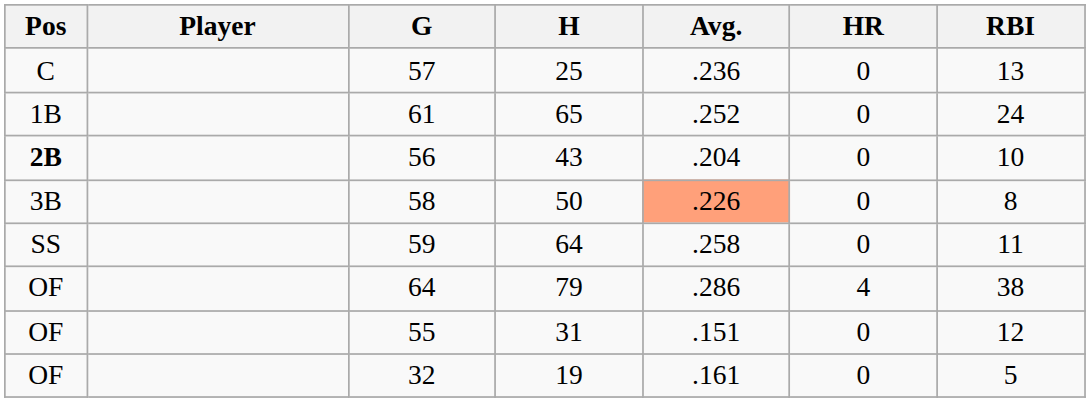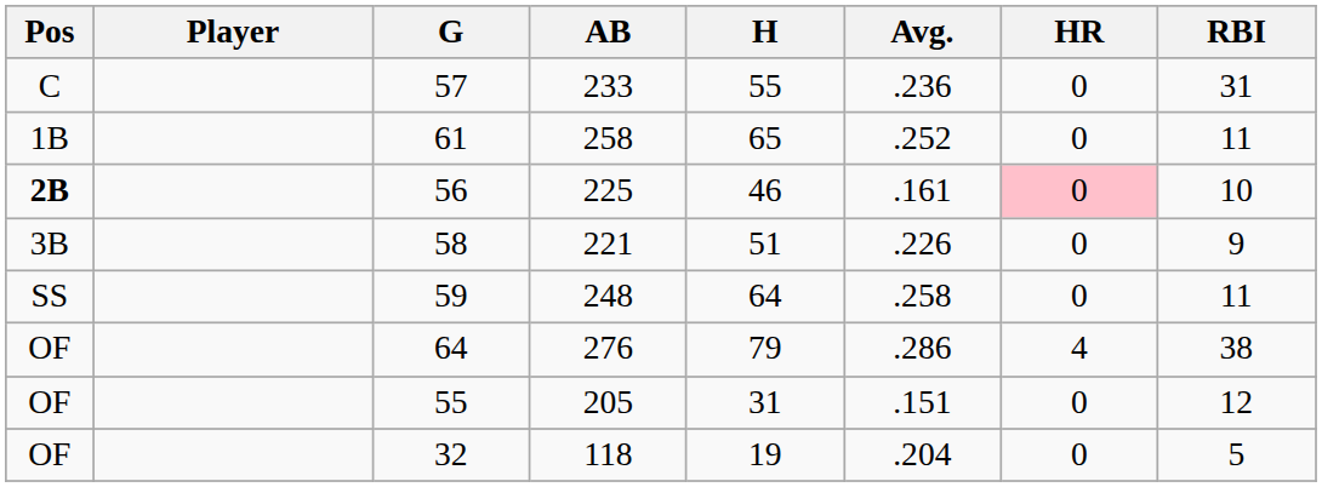+ column: AB | 233 | 258 | 225 | 221 | 248 | 276 | 205 | 118
57 | H: 25 -> 55
57 | RBI: 13 -> 31
61 | RBI: 24 -> 11
56 | H: 43 -> 46
56 | Avg.: .204 -> .161
56 | HR: no background -> pink background
58 | H: 50 -> 51
58 | Avg.: lightsalmon background -> no background
58 | RBI: 8 -> 9
32 | Avg.: .161 -> .204
